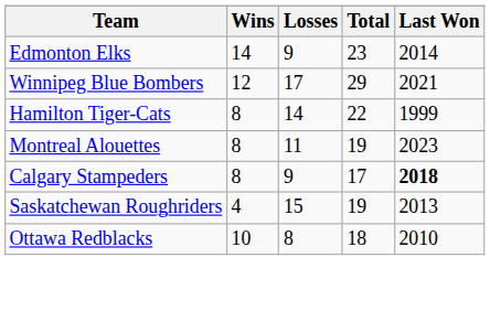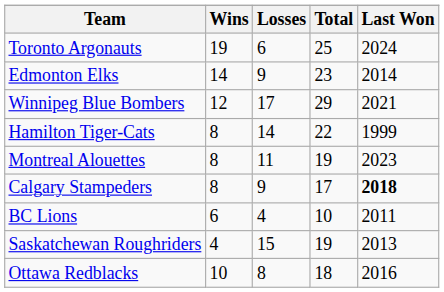+ row: Toronto Argonauts | 19 | 6 | 25 | 2024
+ row: BC Lions | 6 | 4 | 10 | 2011
Ottawa Redblacks | Last Won: 2010 -> 2016
